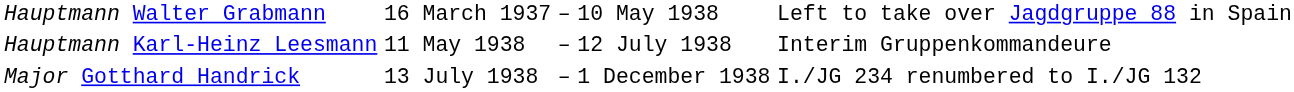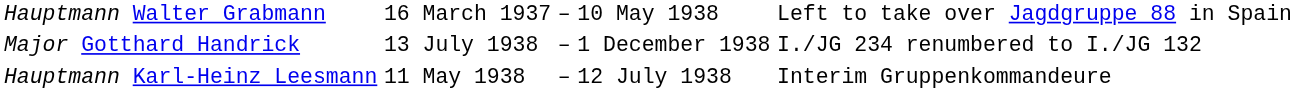rows swapped: Hauptmann Karl-Heinz Leesmann <-> Major Gotthard Handrick
